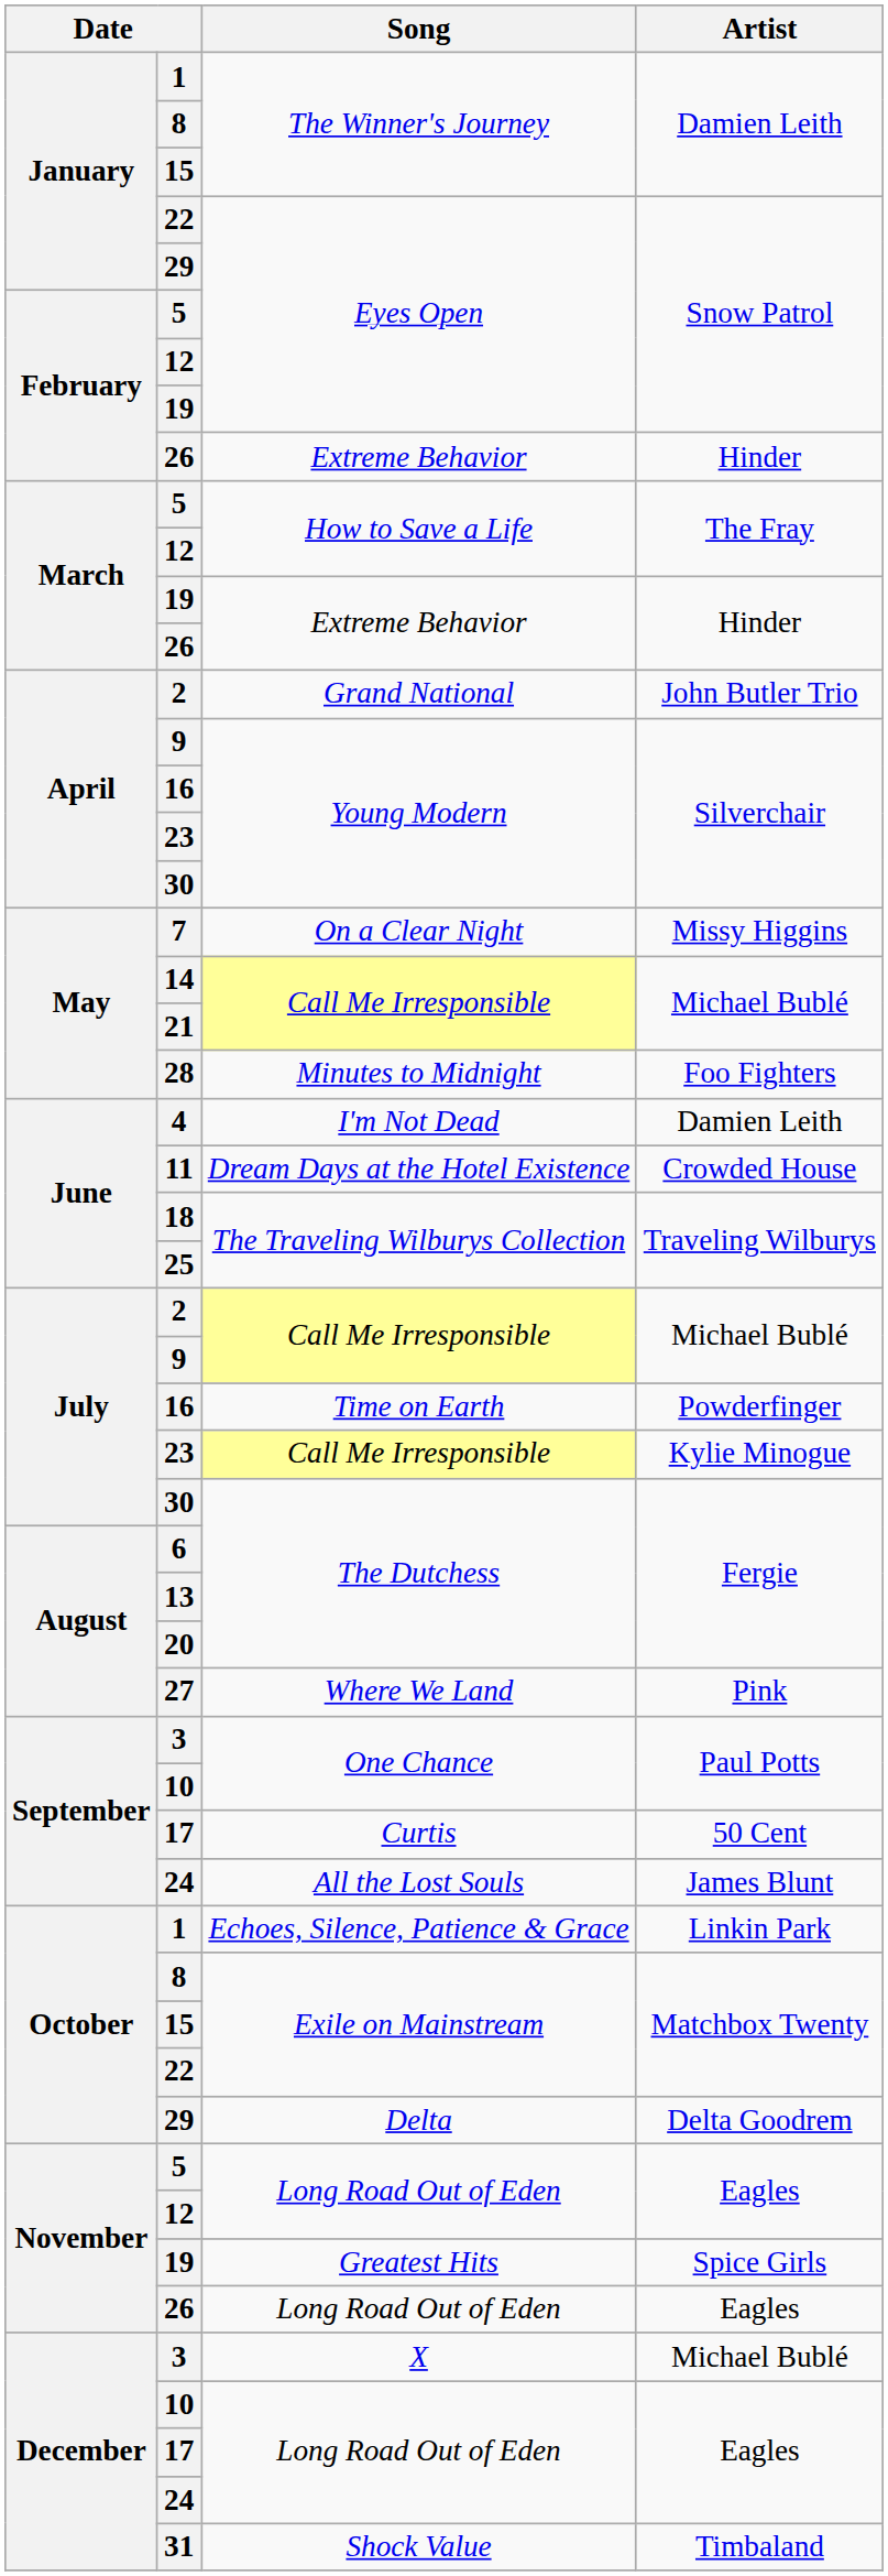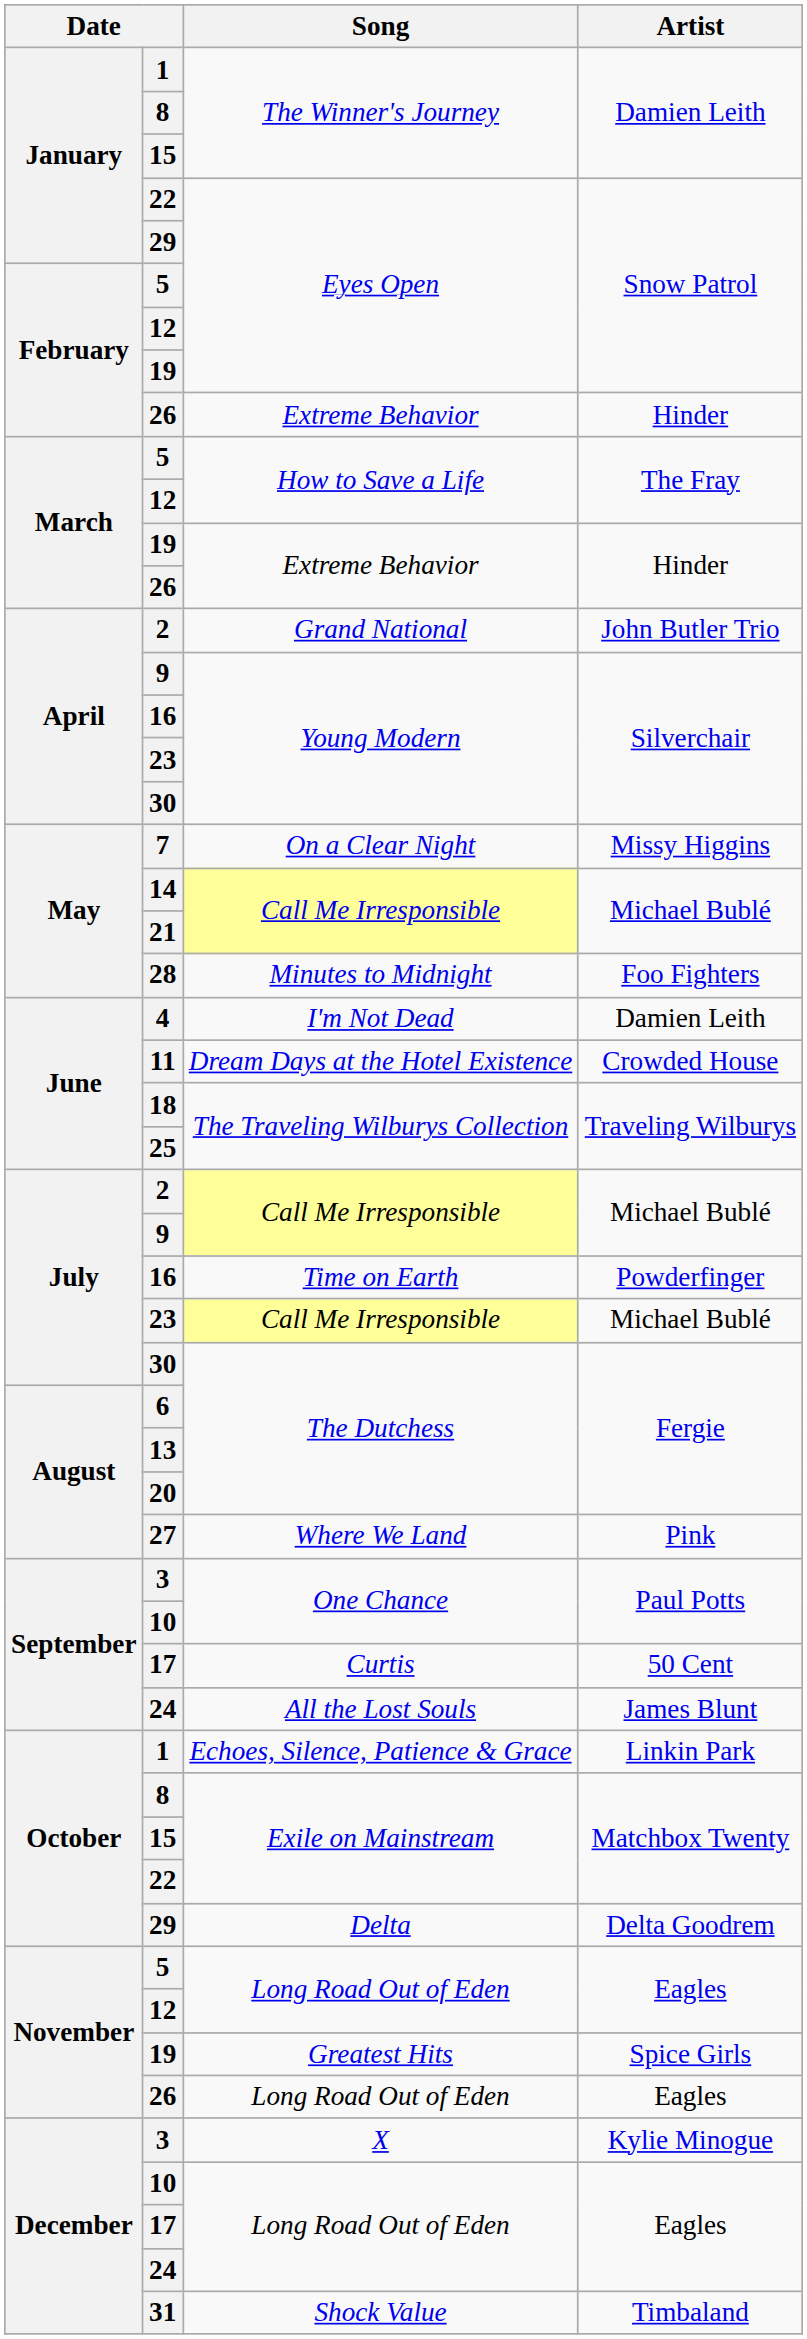23 / Call Me Irresponsible | Artist: Kylie Minogue -> Michael Bublé
X | Artist: Michael Bublé -> Kylie Minogue
